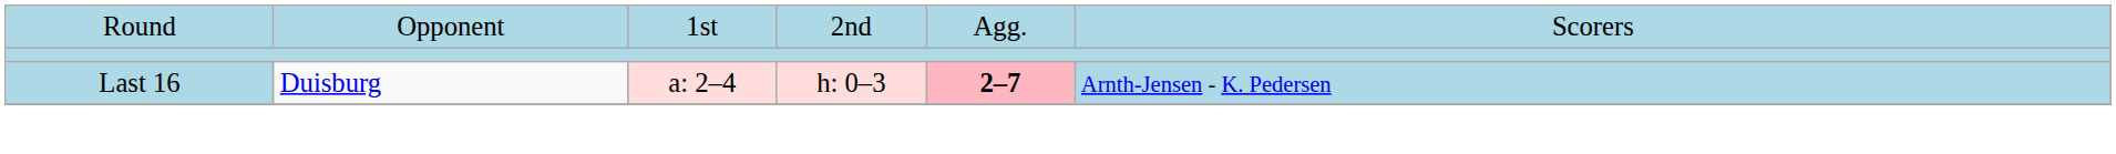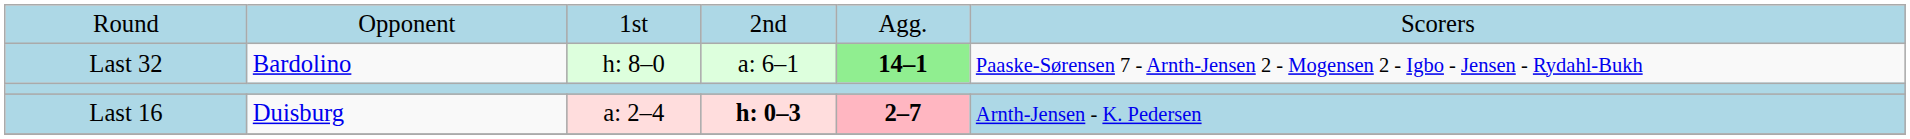+ row: Last 32 | Bardolino | h: 8–0 | a: 6–1 | 14–1 | Paaske-Sørensen 7 - Arnth-Jensen 2 - Mogensen 2 - Igbo - Jensen - Rydahl-Bukh
Last 16 | column 4: normal -> bold
